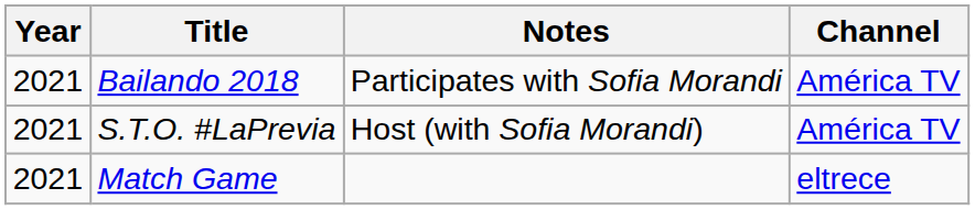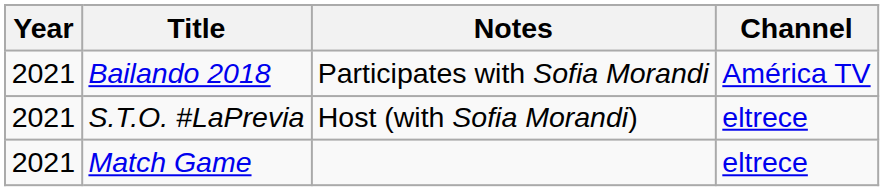S.T.O. #LaPrevia | Channel: América TV -> eltrece
